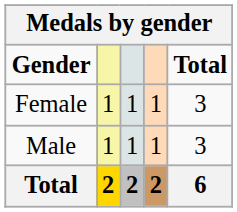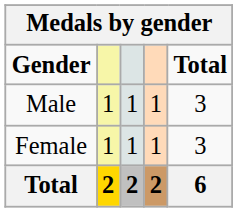rows swapped: Male <-> Female
